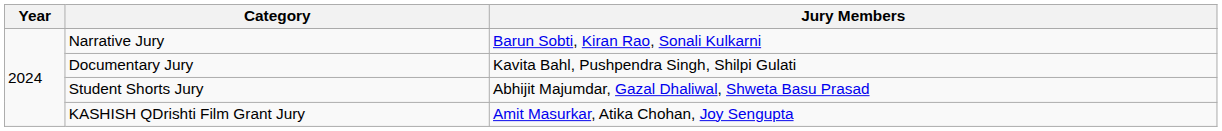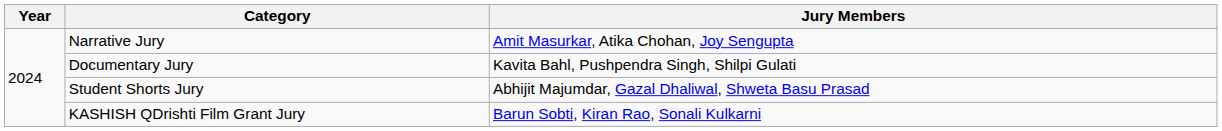Narrative Jury | Jury Members: Barun Sobti, Kiran Rao, Sonali Kulkarni -> Amit Masurkar, Atika Chohan, Joy Sengupta
KASHISH QDrishti Film Grant Jury | Jury Members: Amit Masurkar, Atika Chohan, Joy Sengupta -> Barun Sobti, Kiran Rao, Sonali Kulkarni
